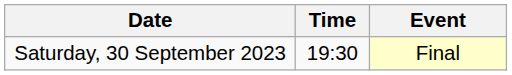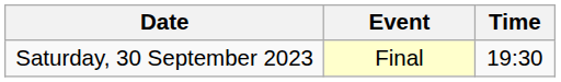columns swapped: Time <-> Event
